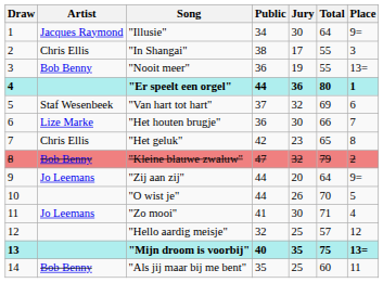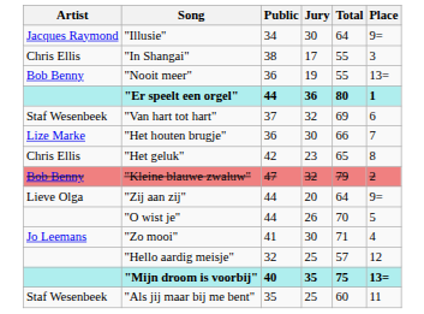- column: Draw | 1 | 2 | 3 | 4 | 5 | 6 | 7 | 8 | 9 | 10 | 11 | 12 | 13 | 14
"Zij aan zij" | Artist: Jo Leemans -> Lieve Olga
"Als jij maar bij me bent" | Artist: Bob Benny -> Staf Wesenbeek
